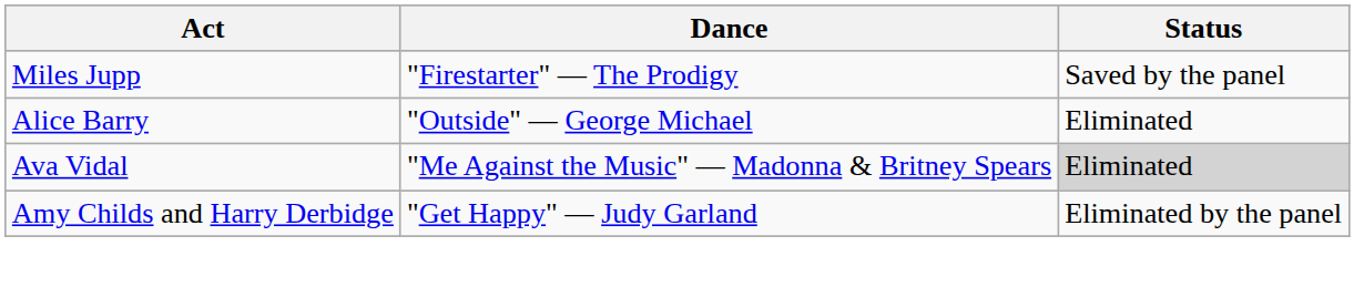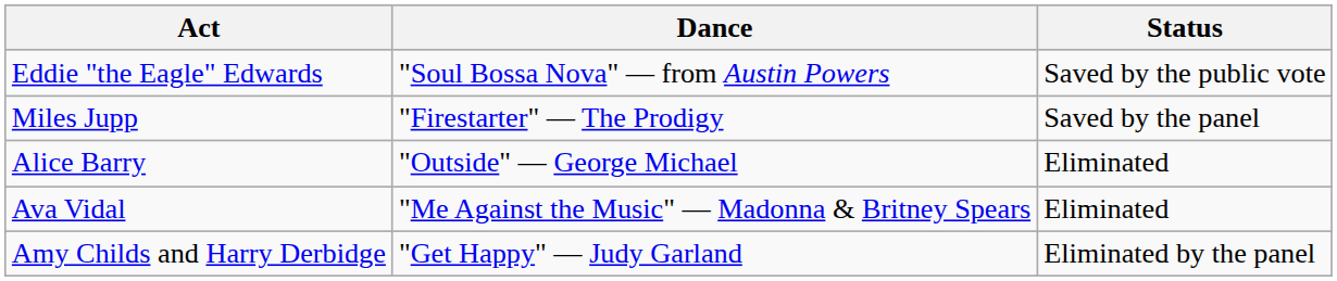+ row: Eddie "the Eagle" Edwards | "Soul Bossa Nova" — from Austin Powers | Saved by the public vote
Ava Vidal | Status: lightgrey background -> no background
